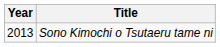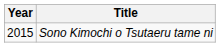Sono Kimochi o Tsutaeru tame ni | Year: 2013 -> 2015
